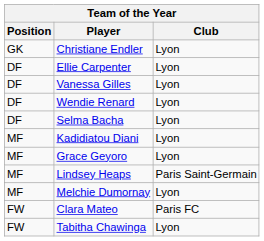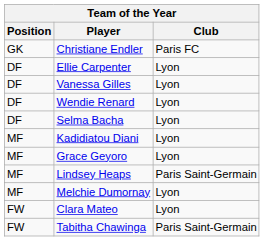Christiane Endler | Club: Lyon -> Paris FC
Clara Mateo | Club: Paris FC -> Lyon
Tabitha Chawinga | Club: Lyon -> Paris Saint-Germain
